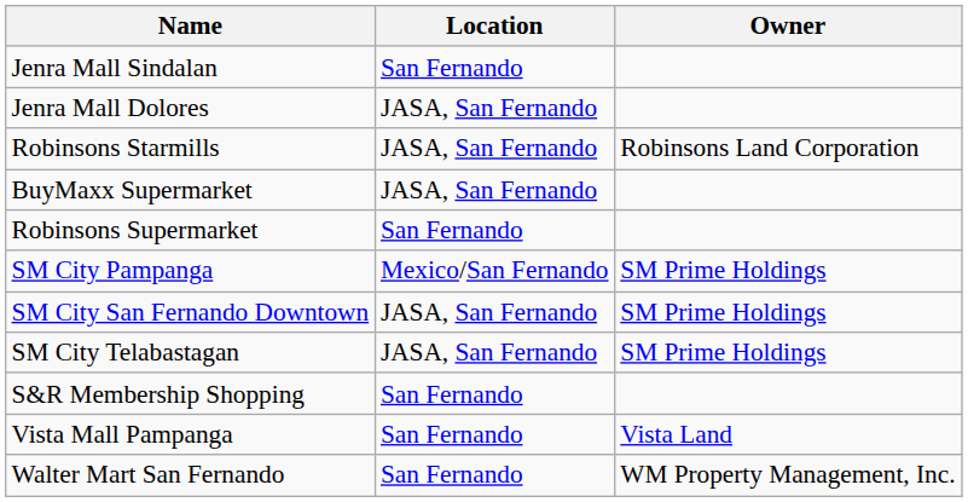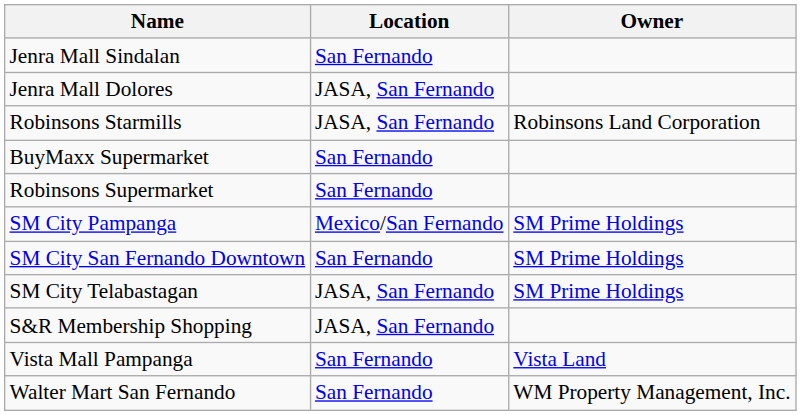BuyMaxx Supermarket | Location: JASA, San Fernando -> San Fernando
SM City San Fernando Downtown | Location: JASA, San Fernando -> San Fernando
S&R Membership Shopping | Location: San Fernando -> JASA, San Fernando
